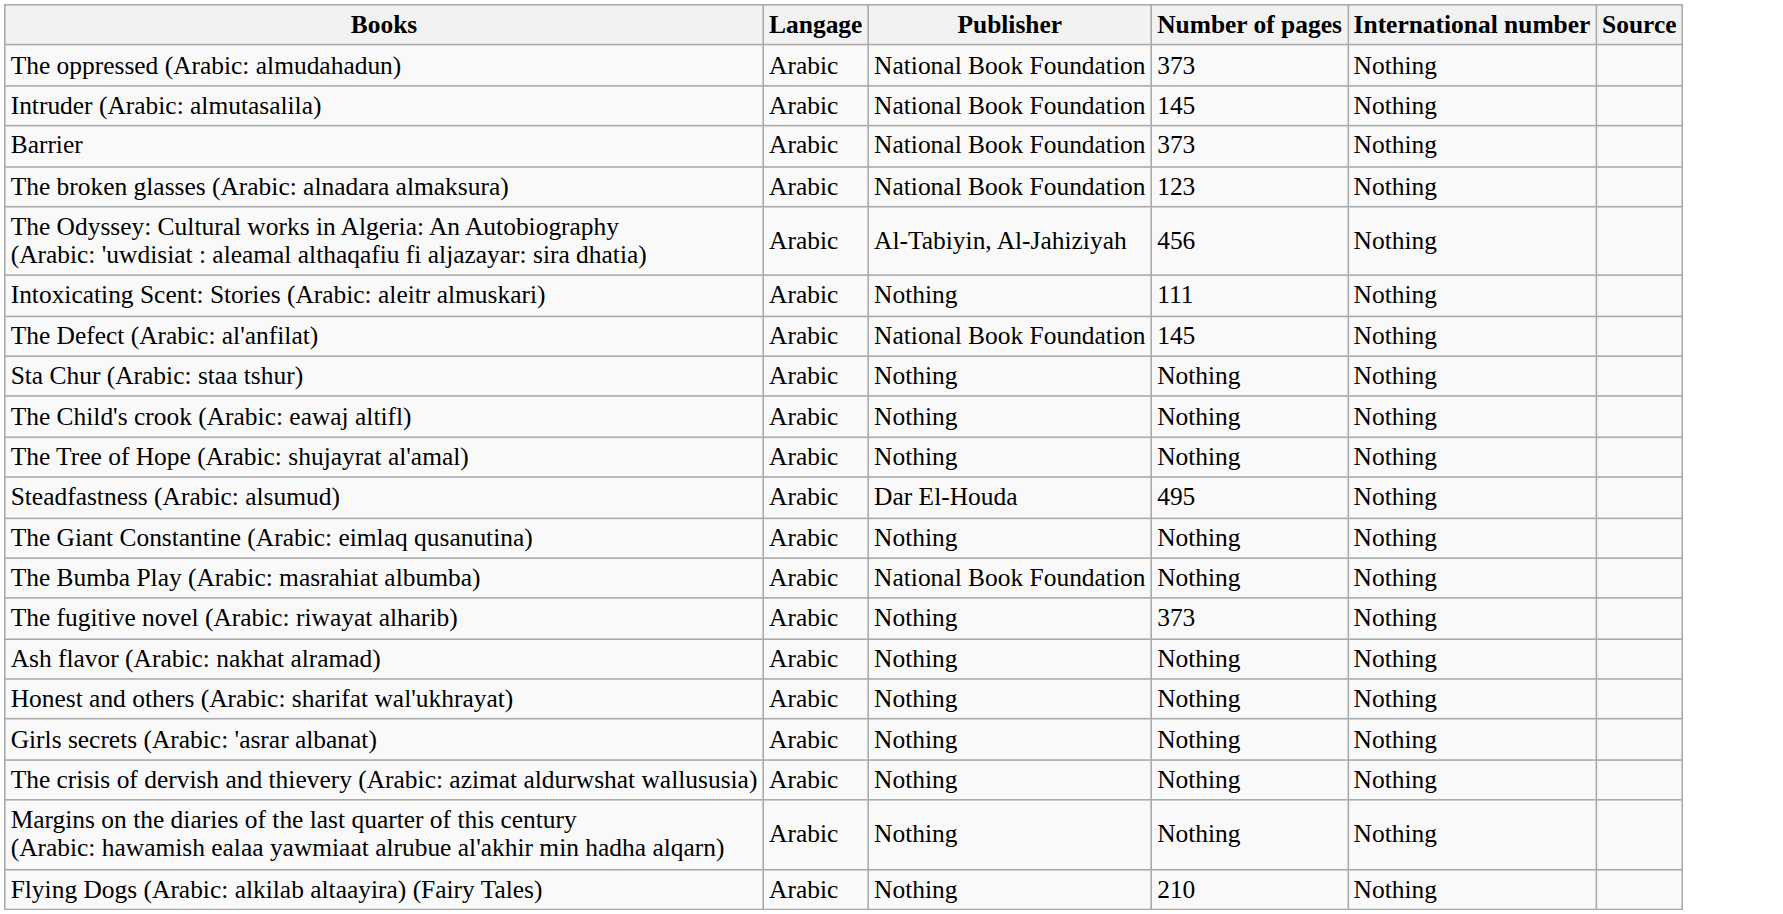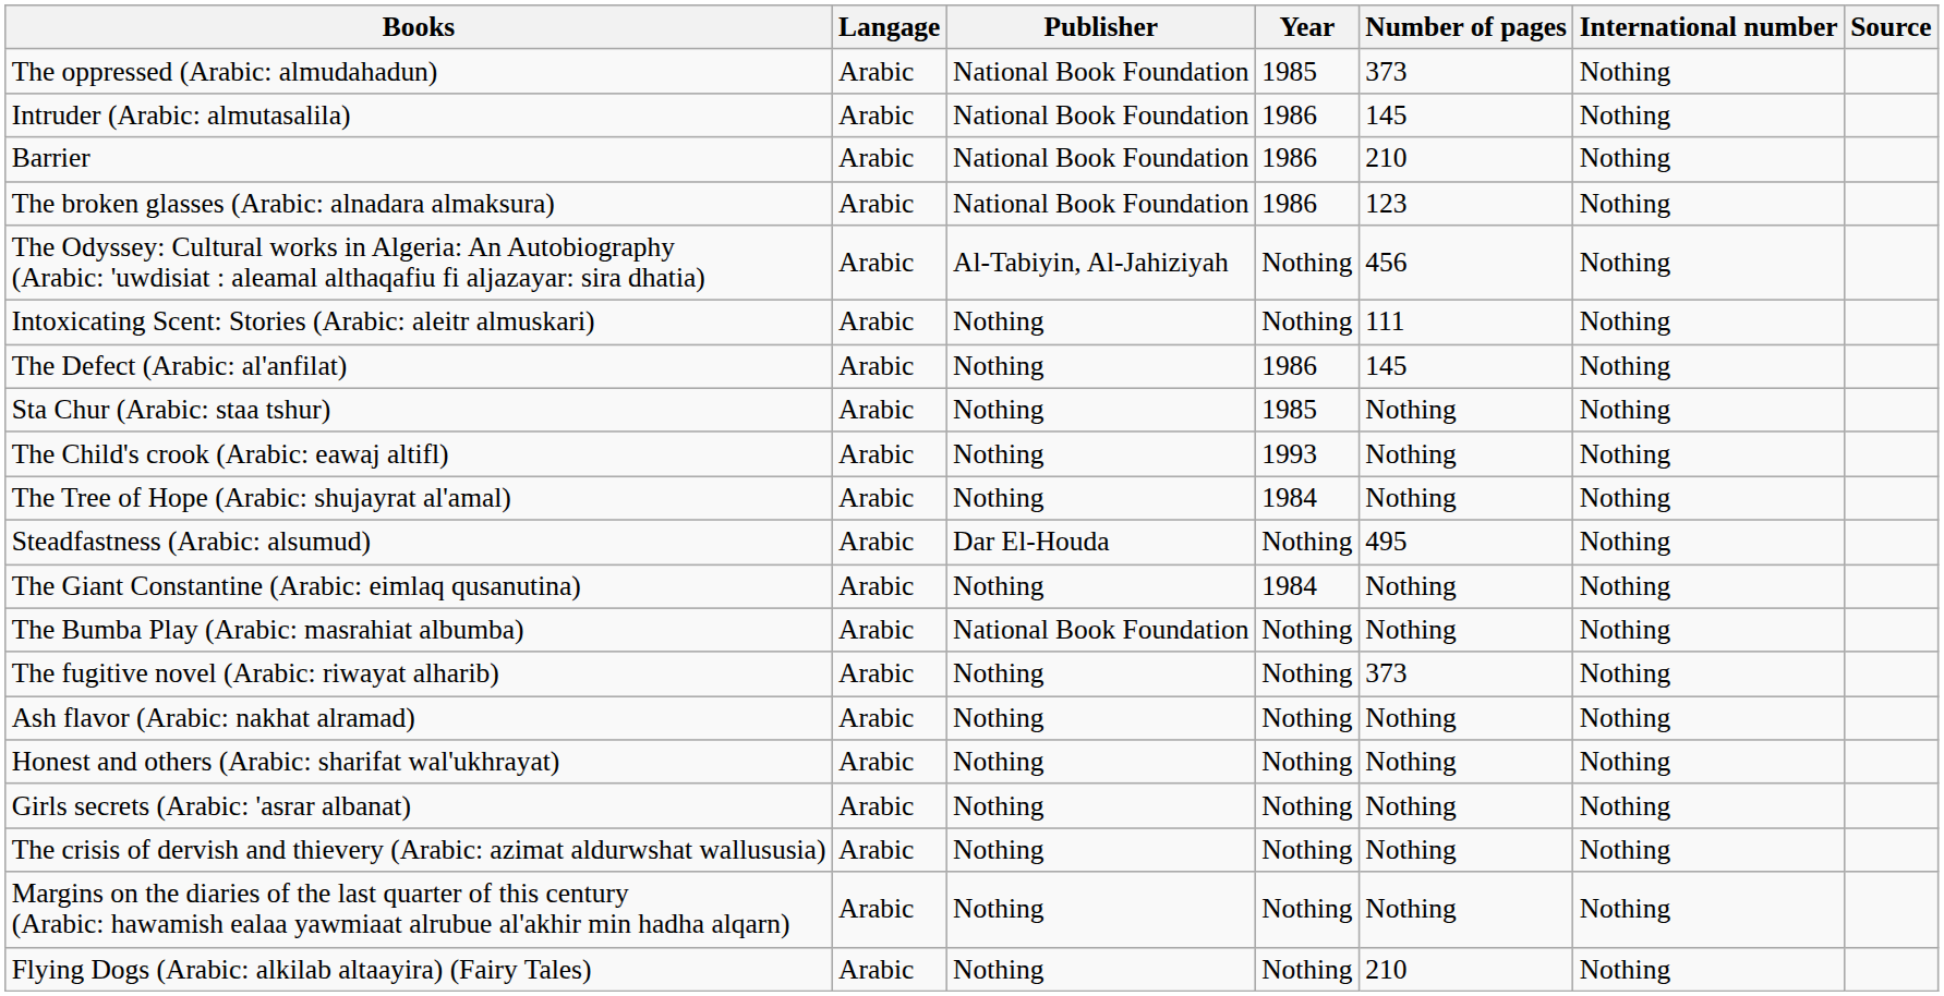+ column: Year | 1985 | 1986 | 1986 | 1986 | Nothing | Nothing | 1986 | 1985 | 1993 | 1984 | Nothing | 1984 | Nothing | Nothing | Nothing | Nothing | Nothing | Nothing | Nothing | Nothing
Barrier | Number of pages: 373 -> 210
The Defect (Arabic: al'anfilat) | Publisher: National Book Foundation -> Nothing
